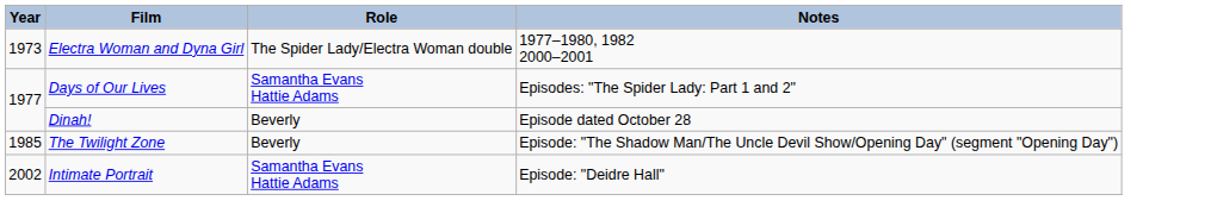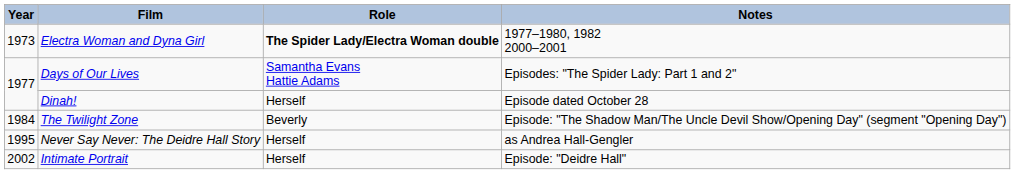Electra Woman and Dyna Girl | Role: normal -> bold
Dinah! | Role: Beverly -> Herself
The Twilight Zone | Year: 1985 -> 1984
+ row: 1995 | Never Say Never: The Deidre Hall Story | Herself | as Andrea Hall-Gengler
Intimate Portrait | Role: Samantha Evans Hattie Adams -> Herself
